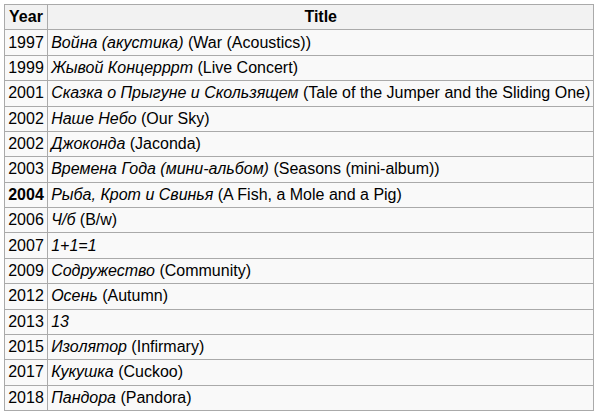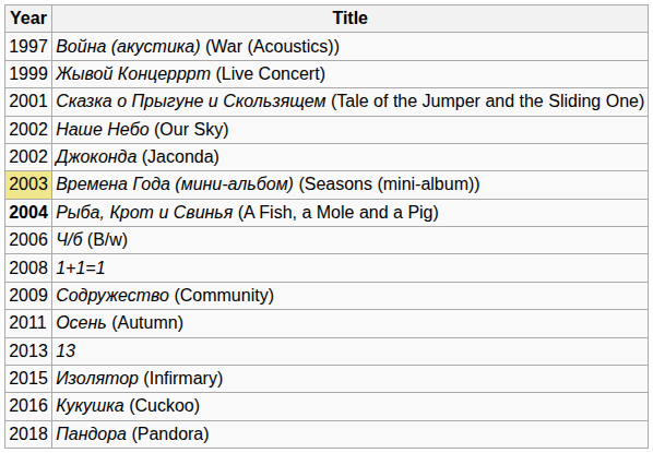Времена Года (мини-альбом) (Seasons (mini-album)) | Year: no background -> khaki background
1+1=1 | Year: 2007 -> 2008
Осень (Autumn) | Year: 2012 -> 2011
Кукушка (Cuckoo) | Year: 2017 -> 2016
